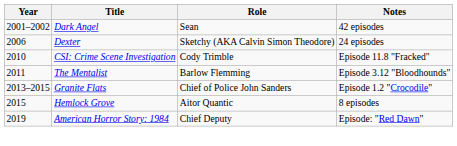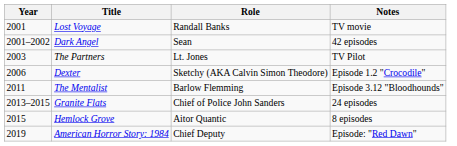+ row: 2001 | Lost Voyage | Randall Banks | TV movie
+ row: 2003 | The Partners | Lt. Jones | TV Pilot
Dexter | Notes: 24 episodes -> Episode 1.2 "Crocodile"
- row: 2010 | CSI: Crime Scene Investigation | Cody Trimble | Episode 11.8 "Fracked"
Granite Flats | Notes: Episode 1.2 "Crocodile" -> 24 episodes
